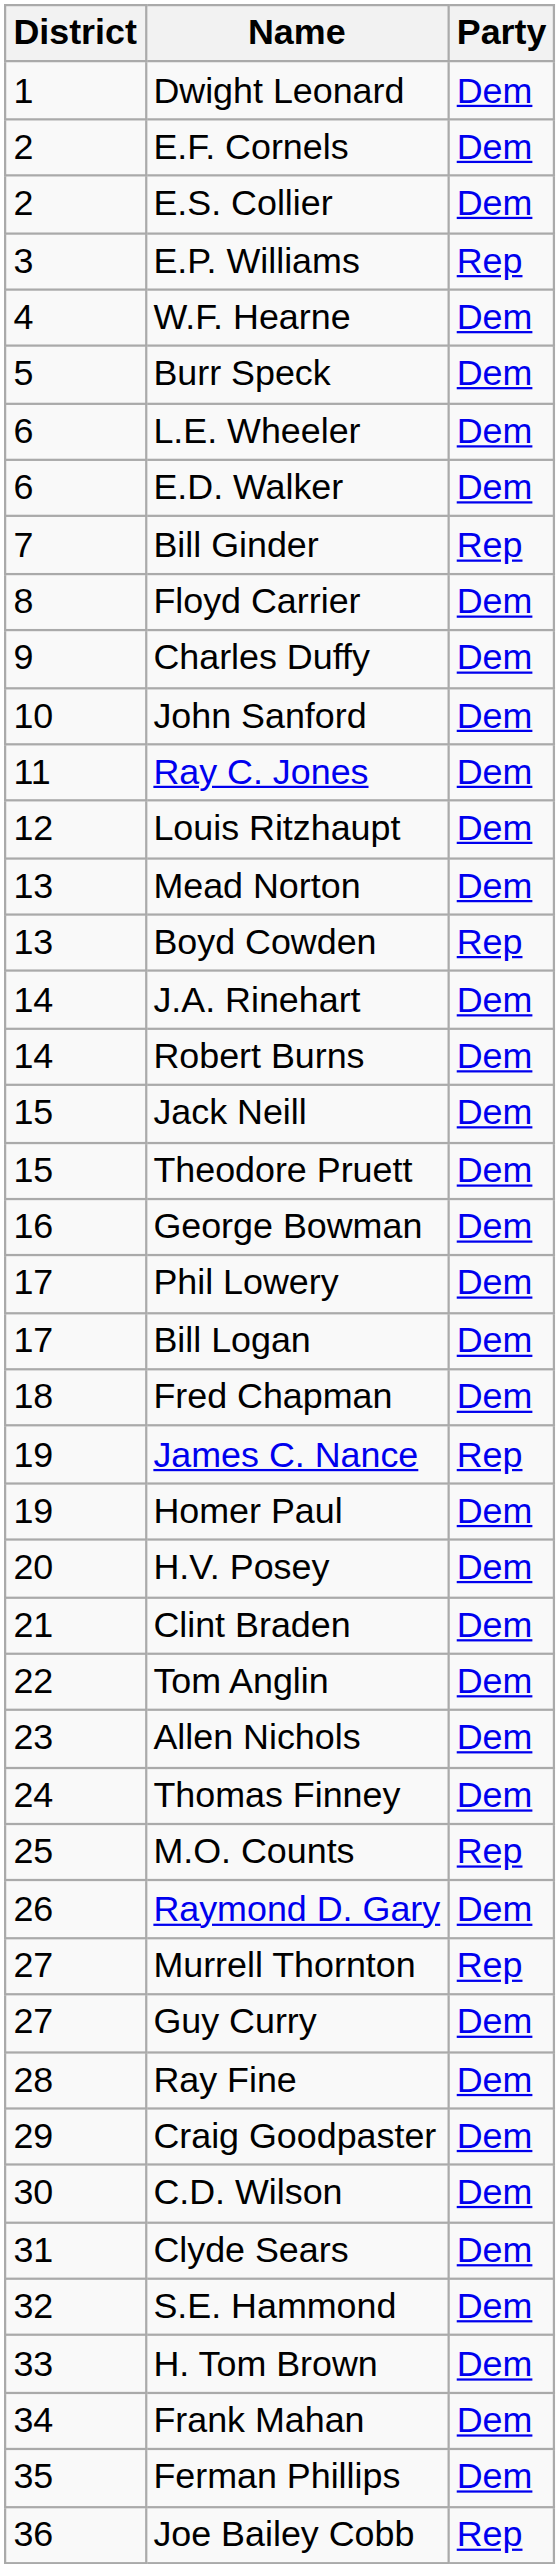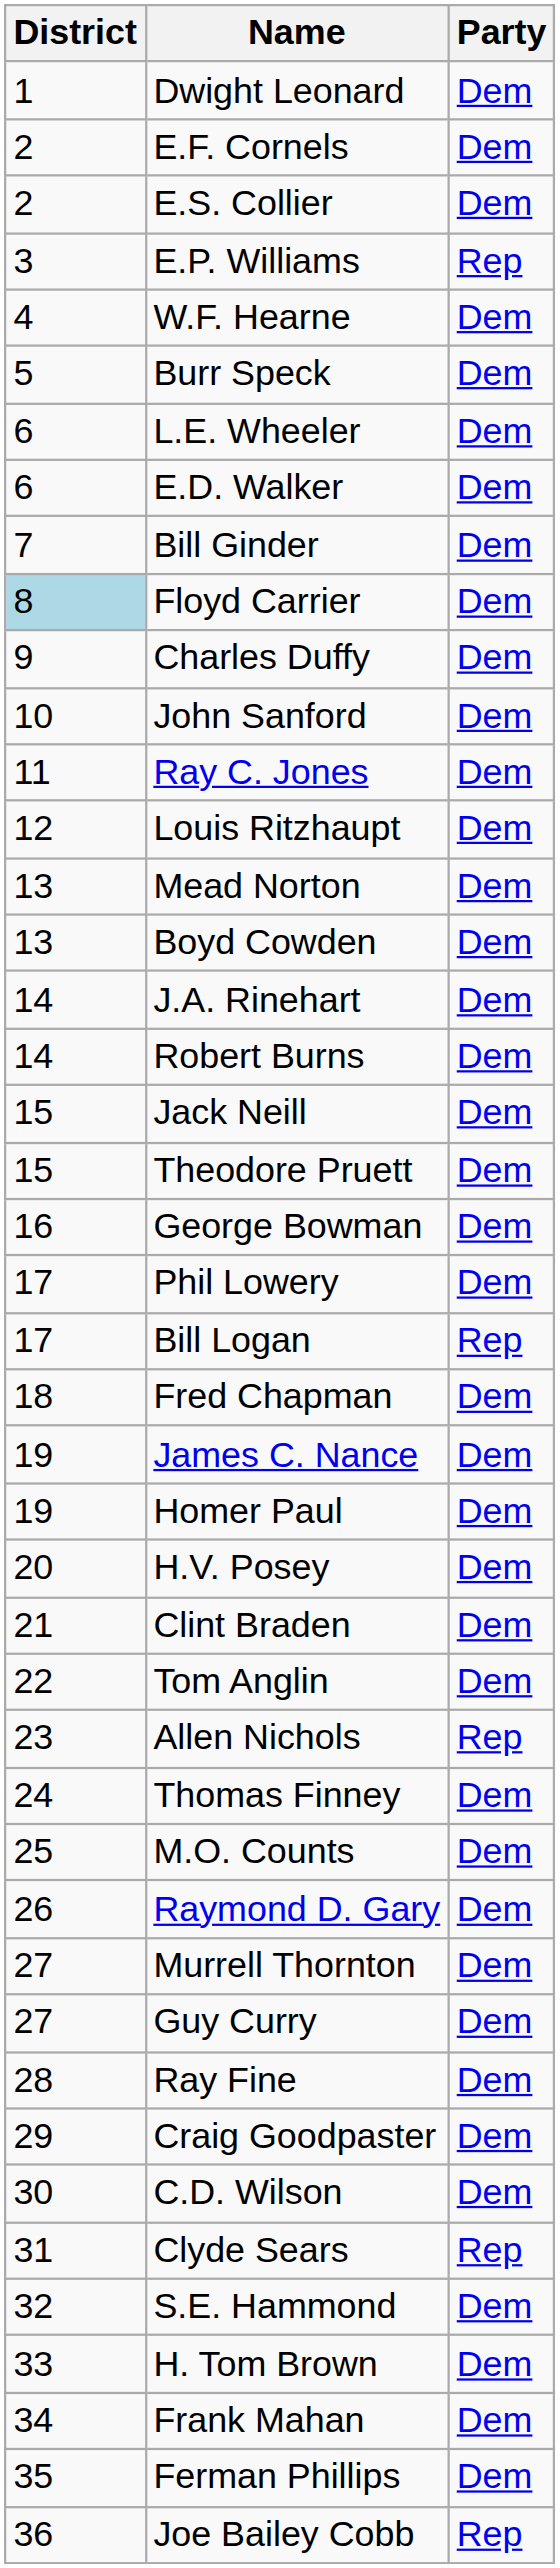Bill Ginder | Party: Rep -> Dem
Floyd Carrier | District: no background -> lightblue background
Boyd Cowden | Party: Rep -> Dem
Bill Logan | Party: Dem -> Rep
James C. Nance | Party: Rep -> Dem
Allen Nichols | Party: Dem -> Rep
M.O. Counts | Party: Rep -> Dem
Murrell Thornton | Party: Rep -> Dem
Clyde Sears | Party: Dem -> Rep
